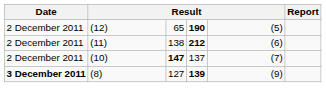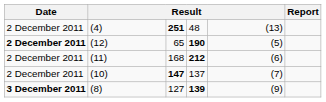+ row: 2 December 2011 | (4) | 251 | 48 | (13)
(12) | Date: normal -> bold
(11) | column 3: 138 -> 168
